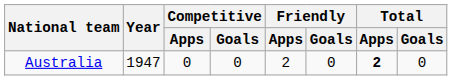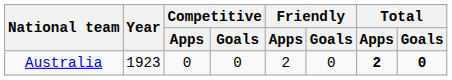Australia | Year: 1947 -> 1923
Australia | Total / Goals: normal -> bold
